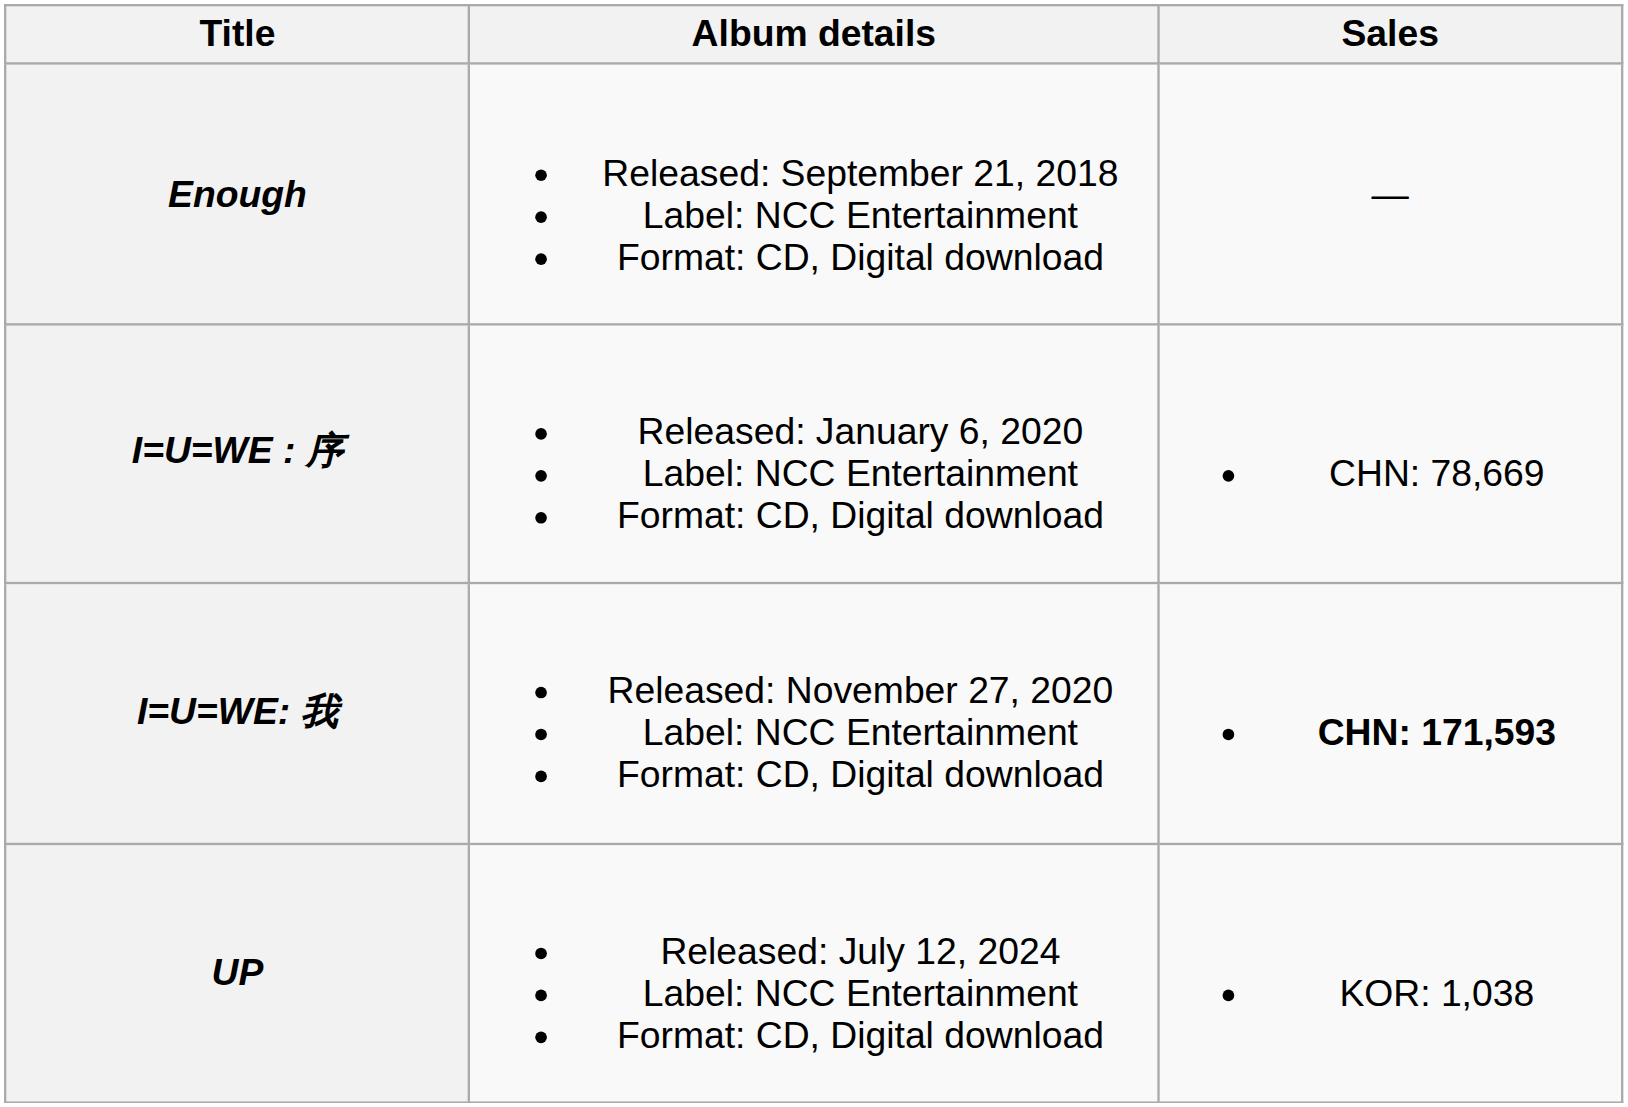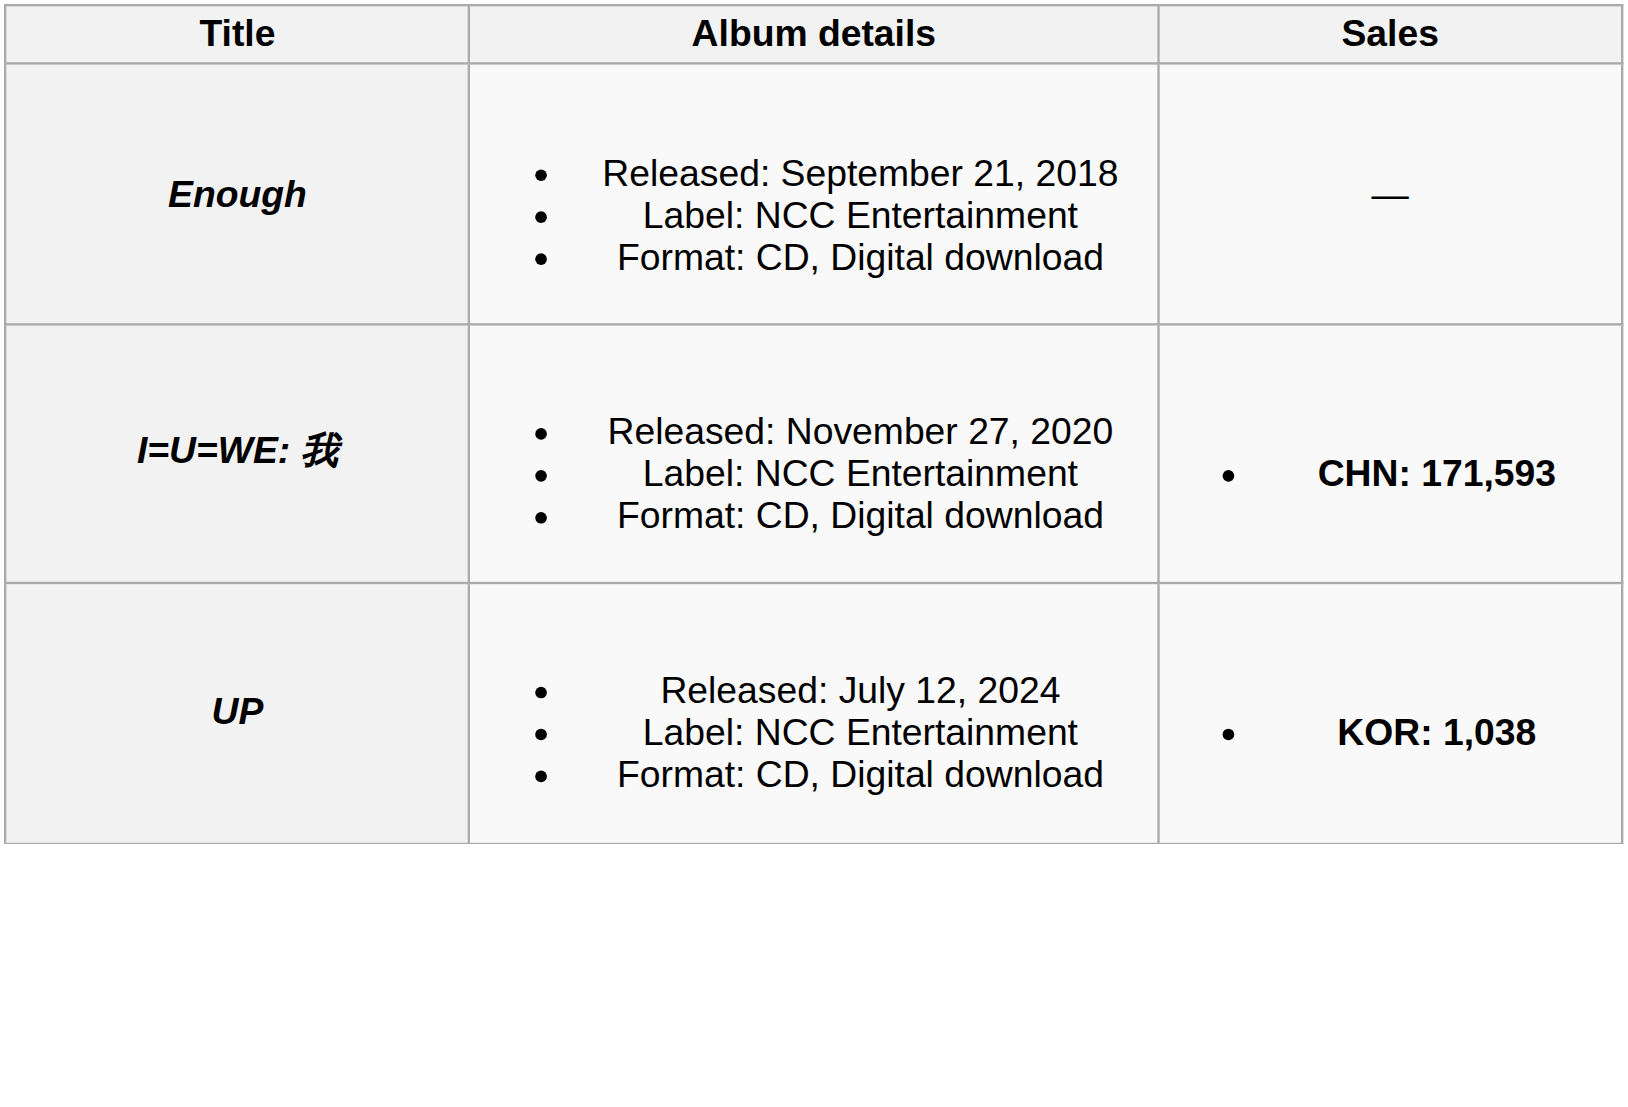- row: I=U=WE : 序 | Released: January 6, 2020 Label: NCC Entertainment Format: CD, Digital download | CHN: 78,669
UP | Sales: normal -> bold
